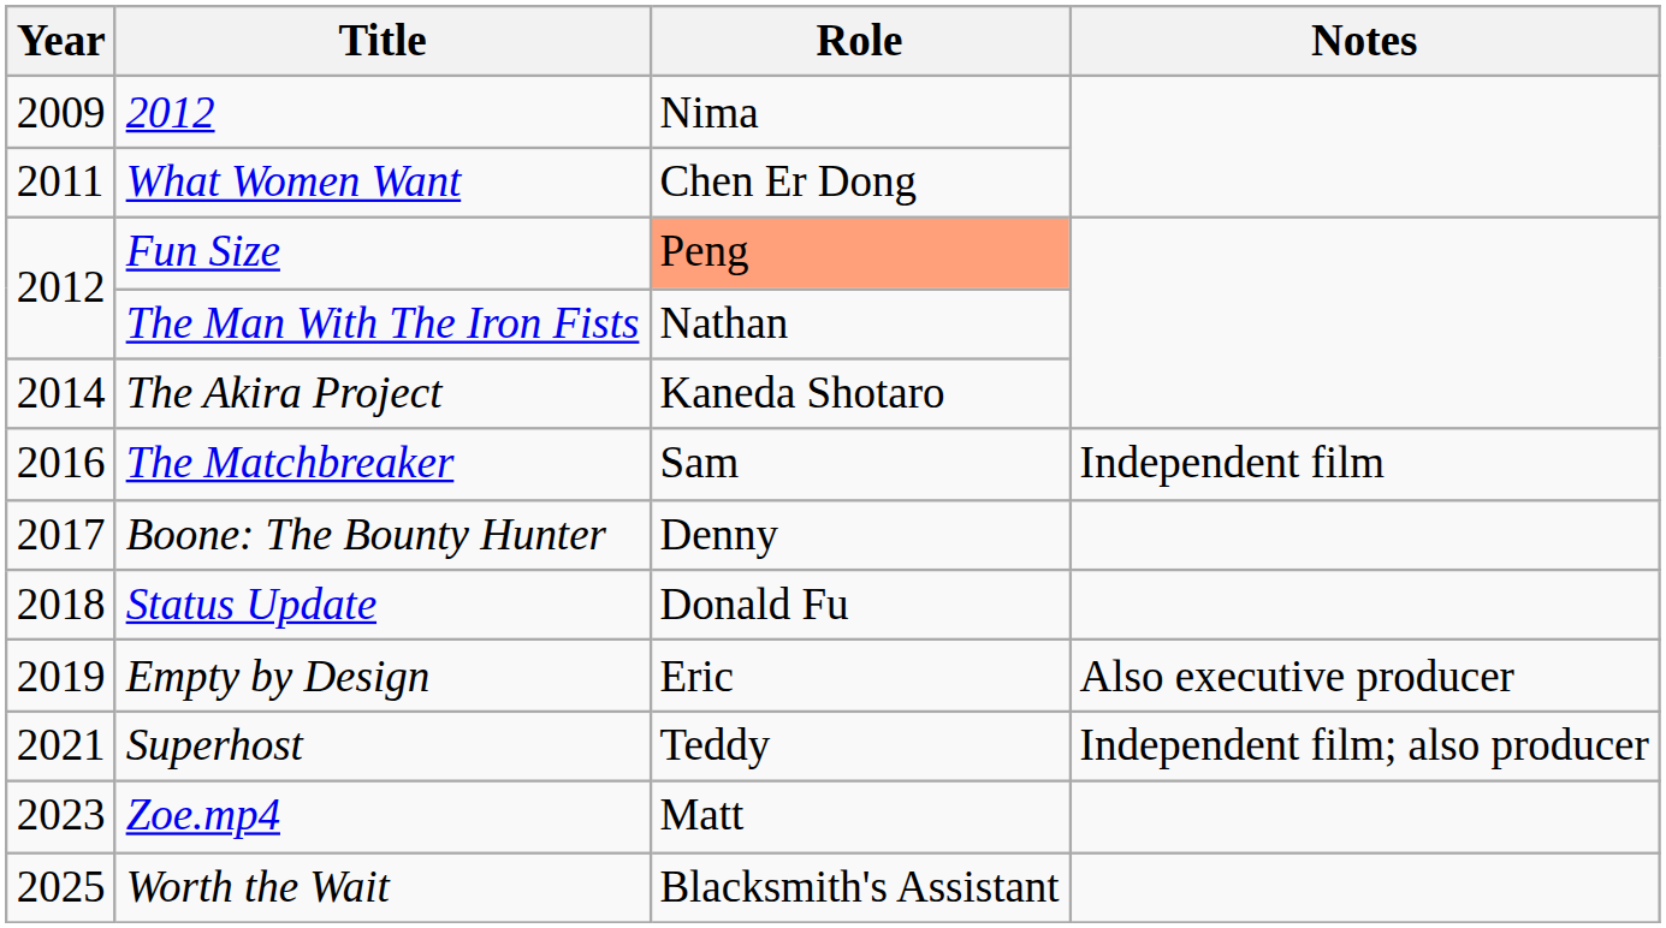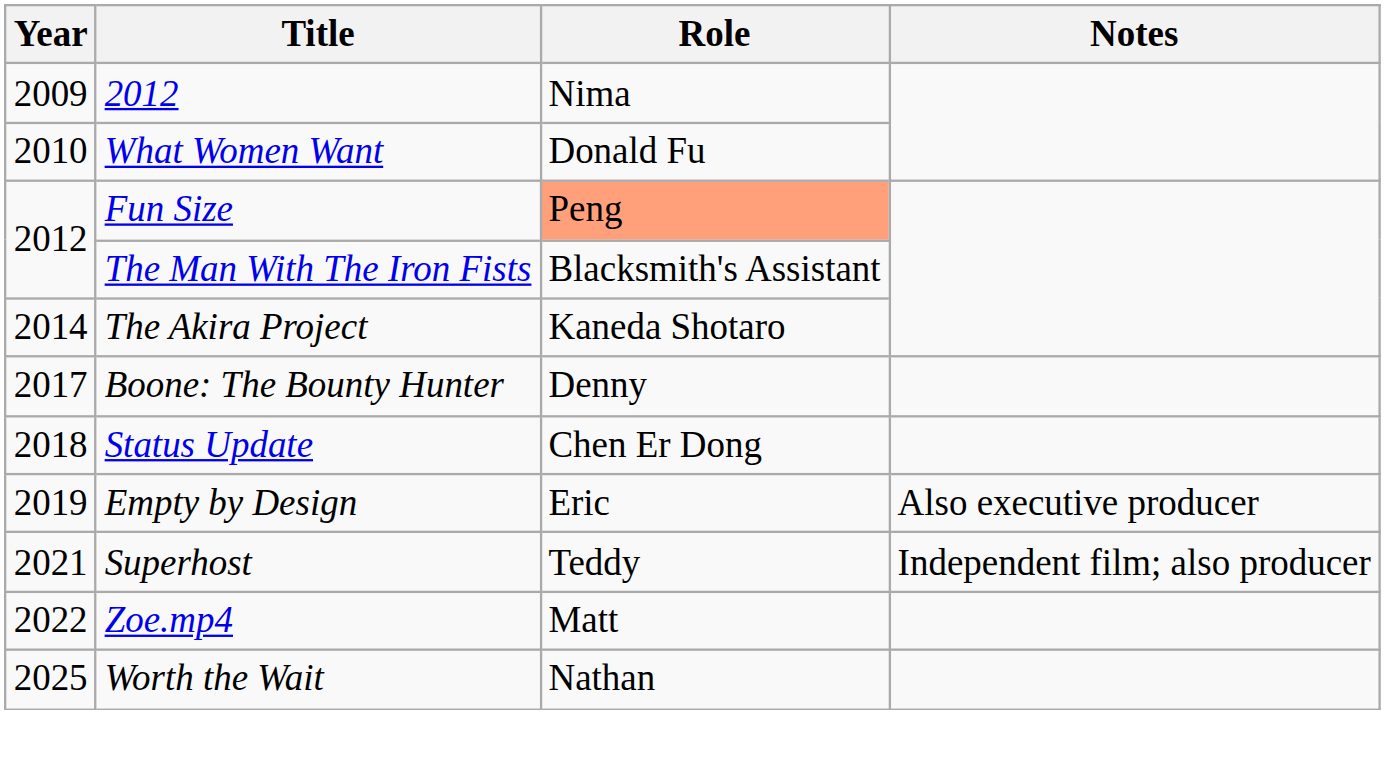What Women Want | Year: 2011 -> 2010
What Women Want | Role: Chen Er Dong -> Donald Fu
The Man With The Iron Fists | Role: Nathan -> Blacksmith's Assistant
- row: 2016 | The Matchbreaker | Sam | Independent film
Status Update | Role: Donald Fu -> Chen Er Dong
Zoe.mp4 | Year: 2023 -> 2022
Worth the Wait | Role: Blacksmith's Assistant -> Nathan
